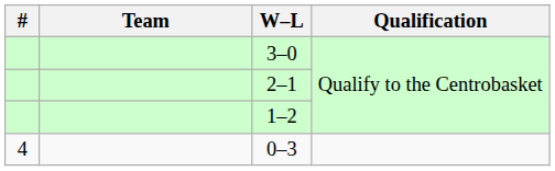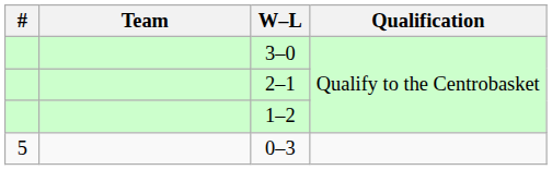0–3 | #: 4 -> 5
